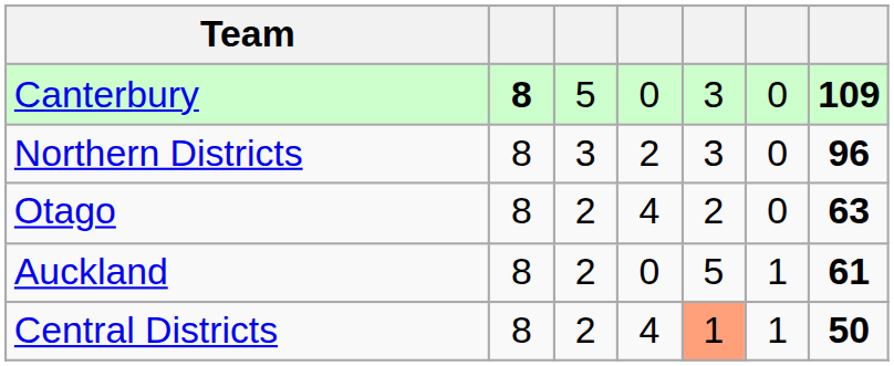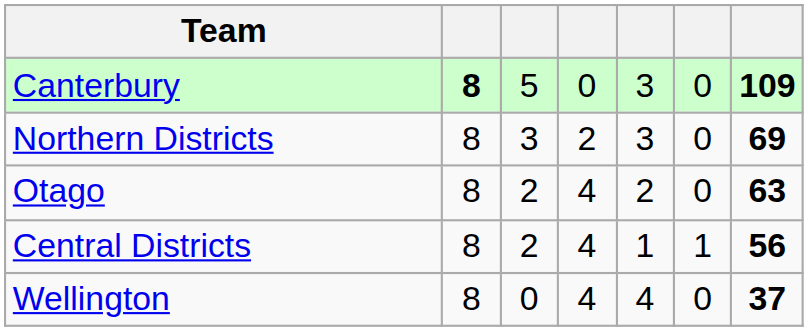Northern Districts | column 7: 96 -> 69
- row: Auckland | 8 | 2 | 0 | 5 | 1 | 61
Central Districts | column 5: lightsalmon background -> no background
Central Districts | column 7: 50 -> 56
+ row: Wellington | 8 | 0 | 4 | 4 | 0 | 37
